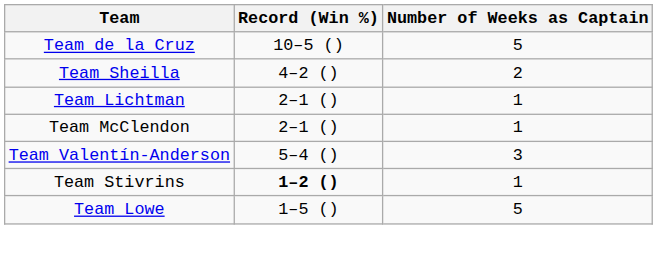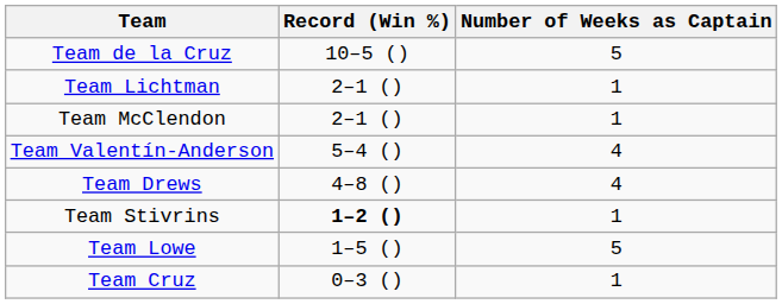- row: Team Sheilla | 4–2 () | 2
Team Valentín-Anderson | Number of Weeks as Captain: 3 -> 4
+ row: Team Drews | 4–8 () | 4
+ row: Team Cruz | 0–3 () | 1
